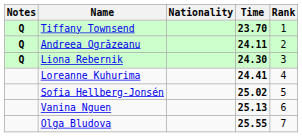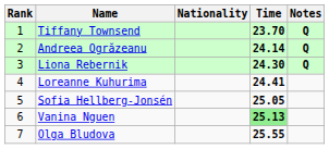columns swapped: Rank <-> Notes
Andreea Ogrăzeanu | Time: 24.11 -> 24.14
Sofia Hellberg-Jonsén | Time: 25.02 -> 25.05
Vanina Nguen | Time: no background -> lightgreen background
